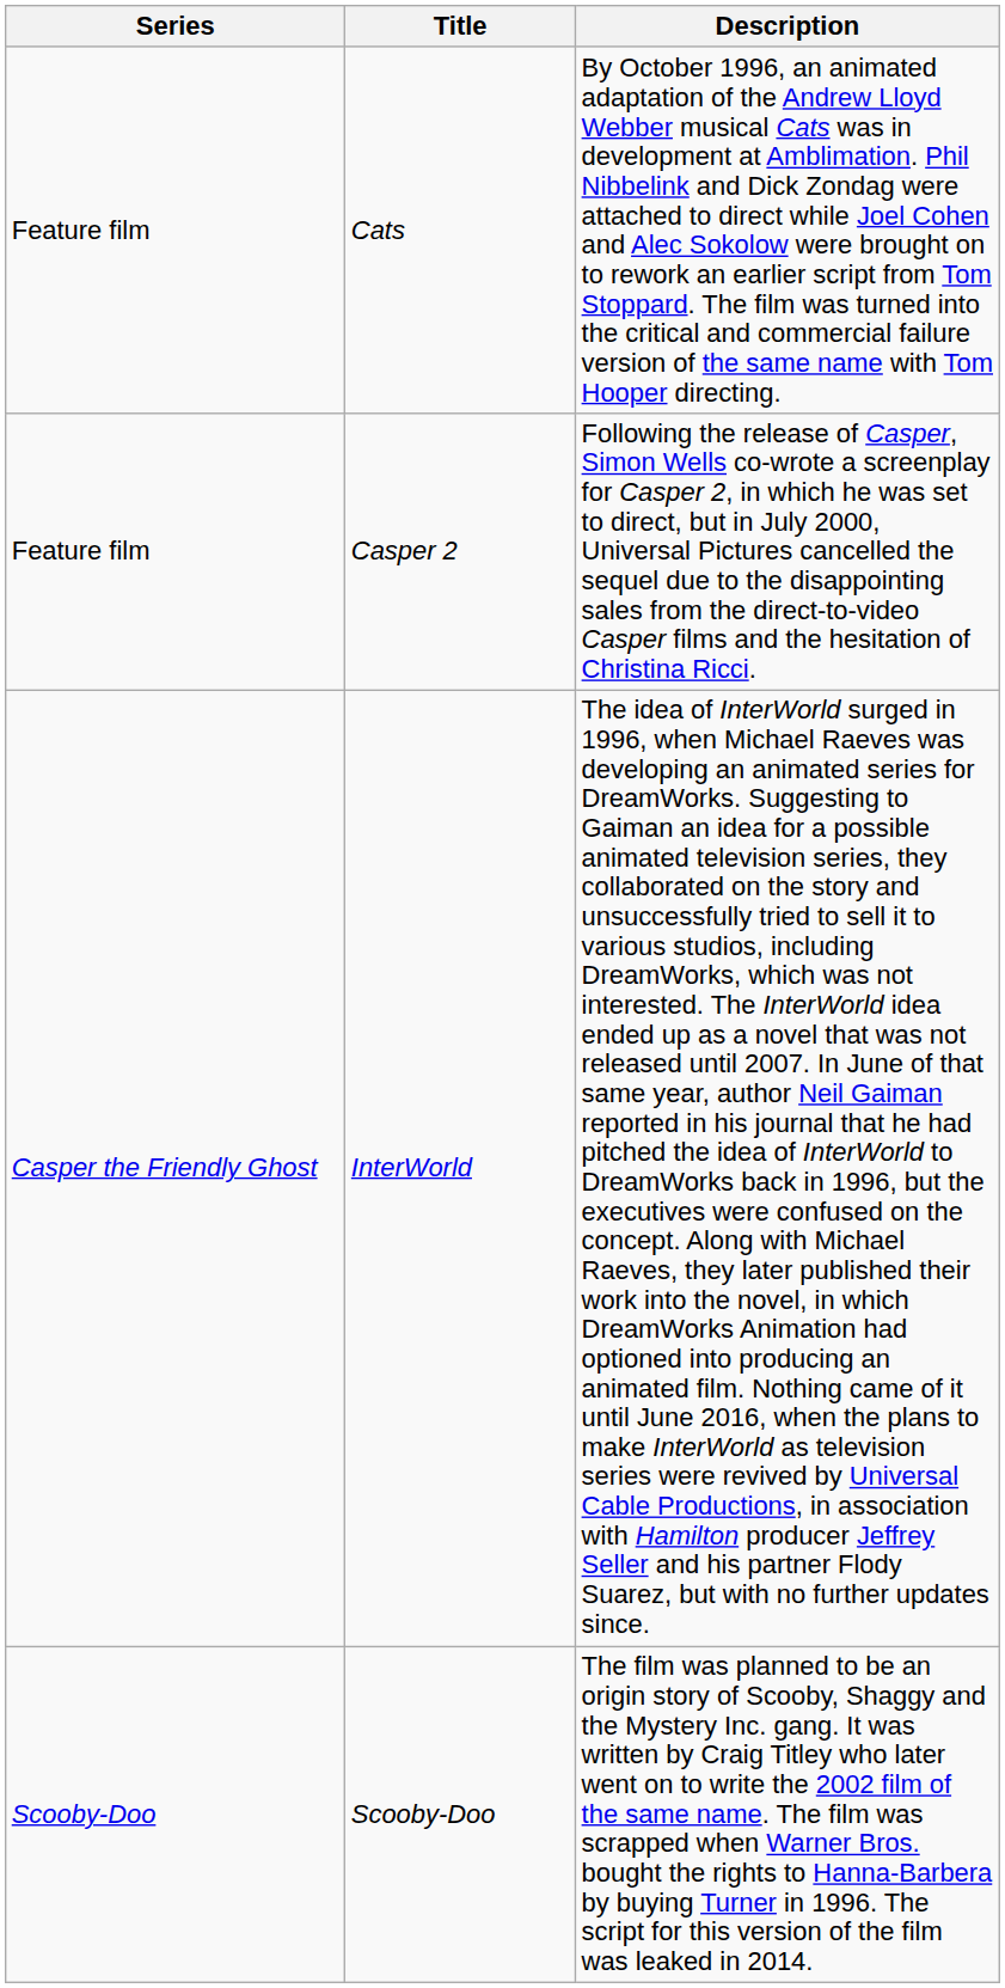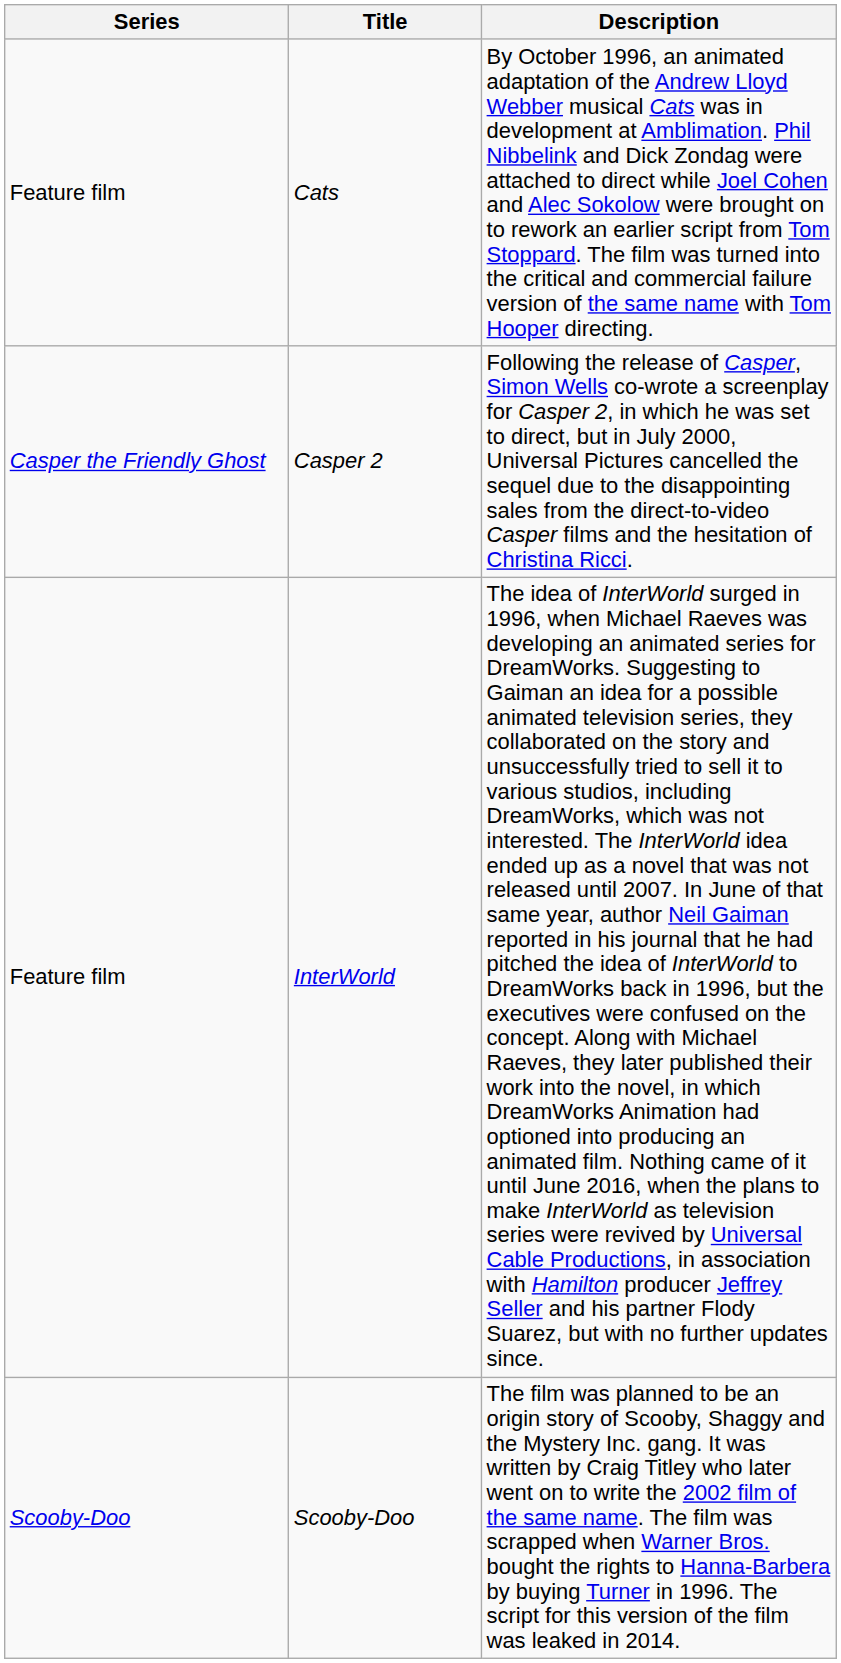Casper 2 | Series: Feature film -> Casper the Friendly Ghost
InterWorld | Series: Casper the Friendly Ghost -> Feature film
